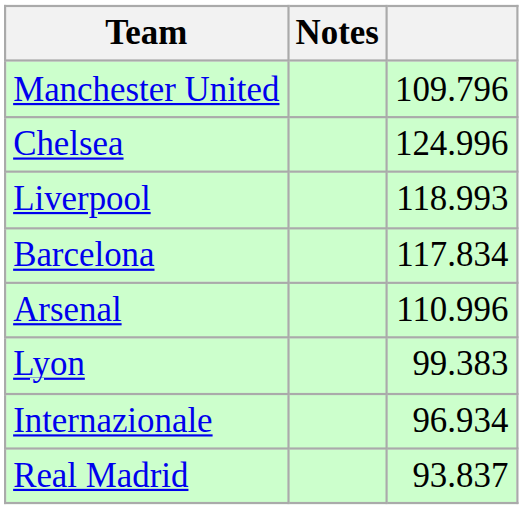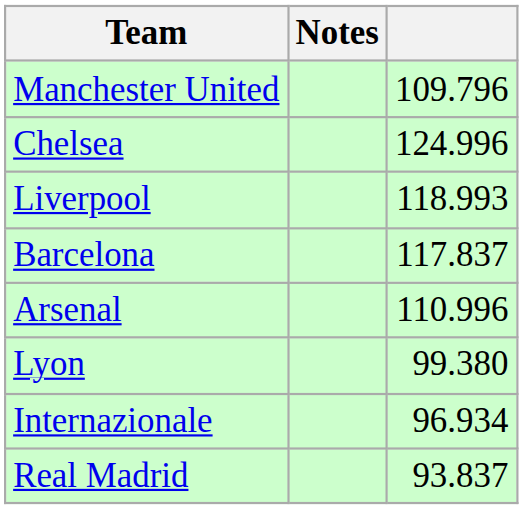Barcelona | column 3: 117.834 -> 117.837
Lyon | column 3: 99.383 -> 99.380
